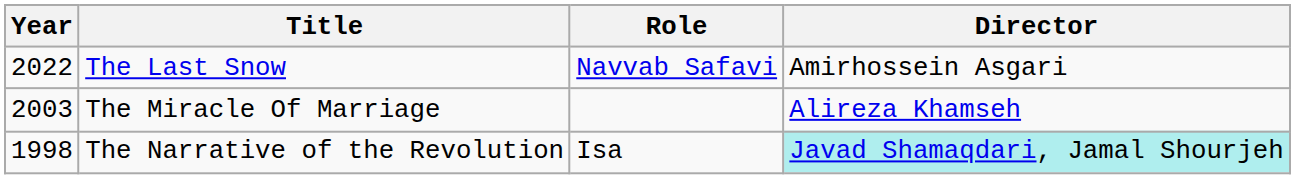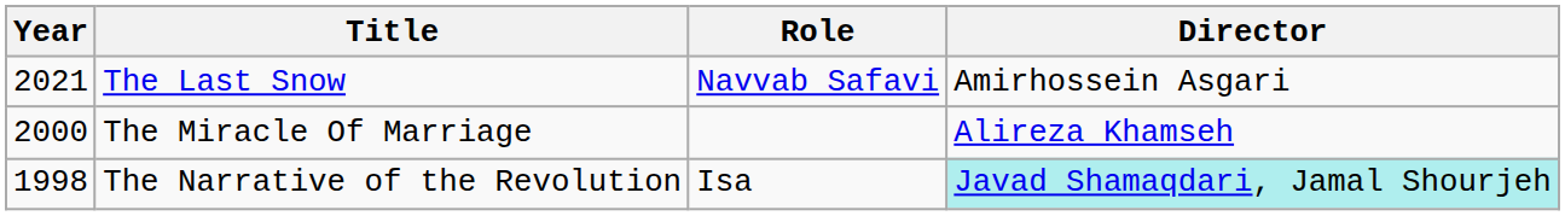The Last Snow | Year: 2022 -> 2021
The Miracle Of Marriage | Year: 2003 -> 2000
